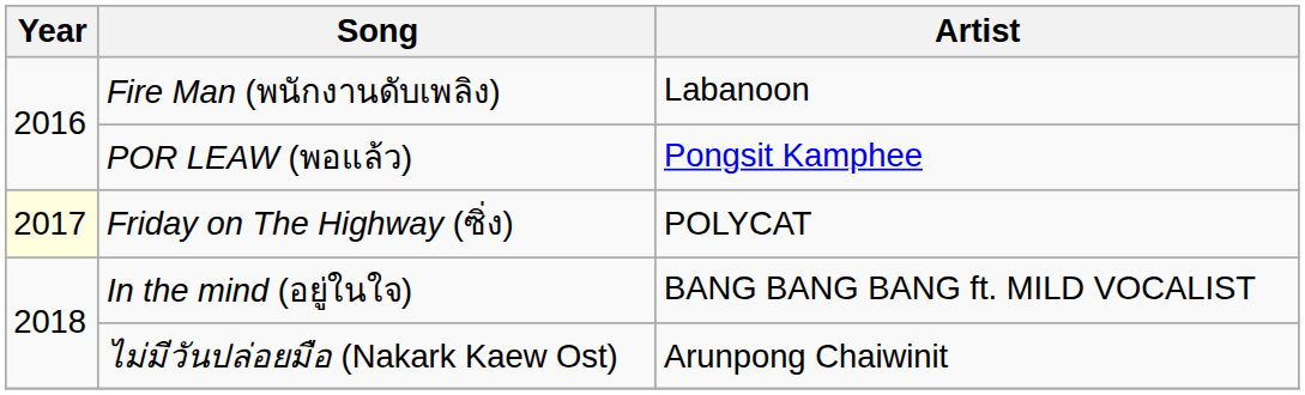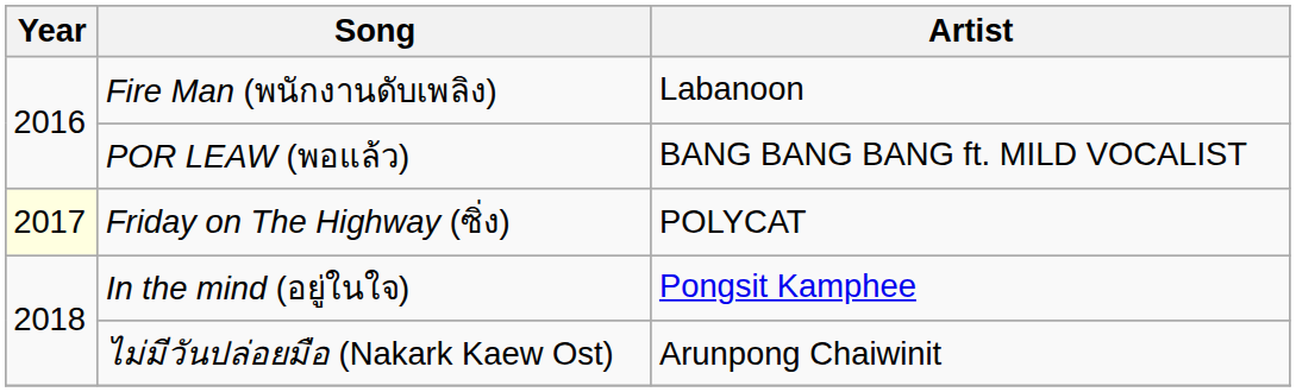POR LEAW (พอแล้ว) | Artist: Pongsit Kamphee -> BANG BANG BANG ft. MILD VOCALIST
In the mind (อยู่ในใจ) | Artist: BANG BANG BANG ft. MILD VOCALIST -> Pongsit Kamphee
